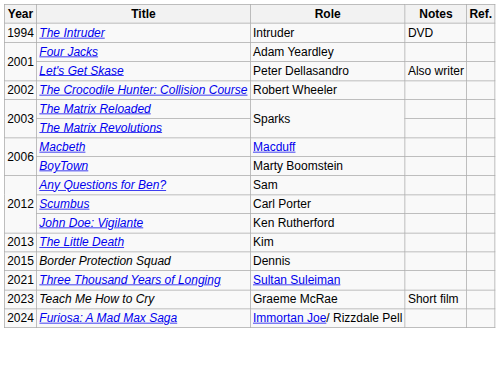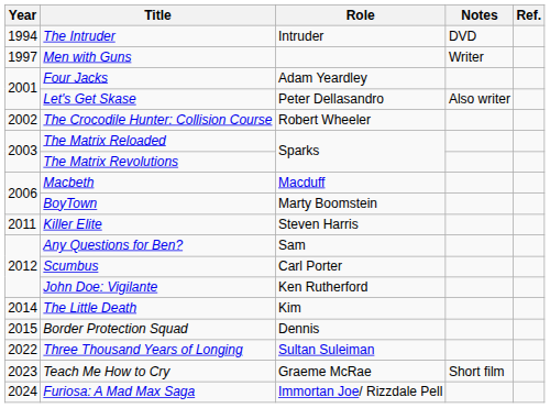+ row: 1997 | Men with Guns | Writer
+ row: 2011 | Killer Elite | Steven Harris
The Little Death | Year: 2013 -> 2014
Three Thousand Years of Longing | Year: 2021 -> 2022
